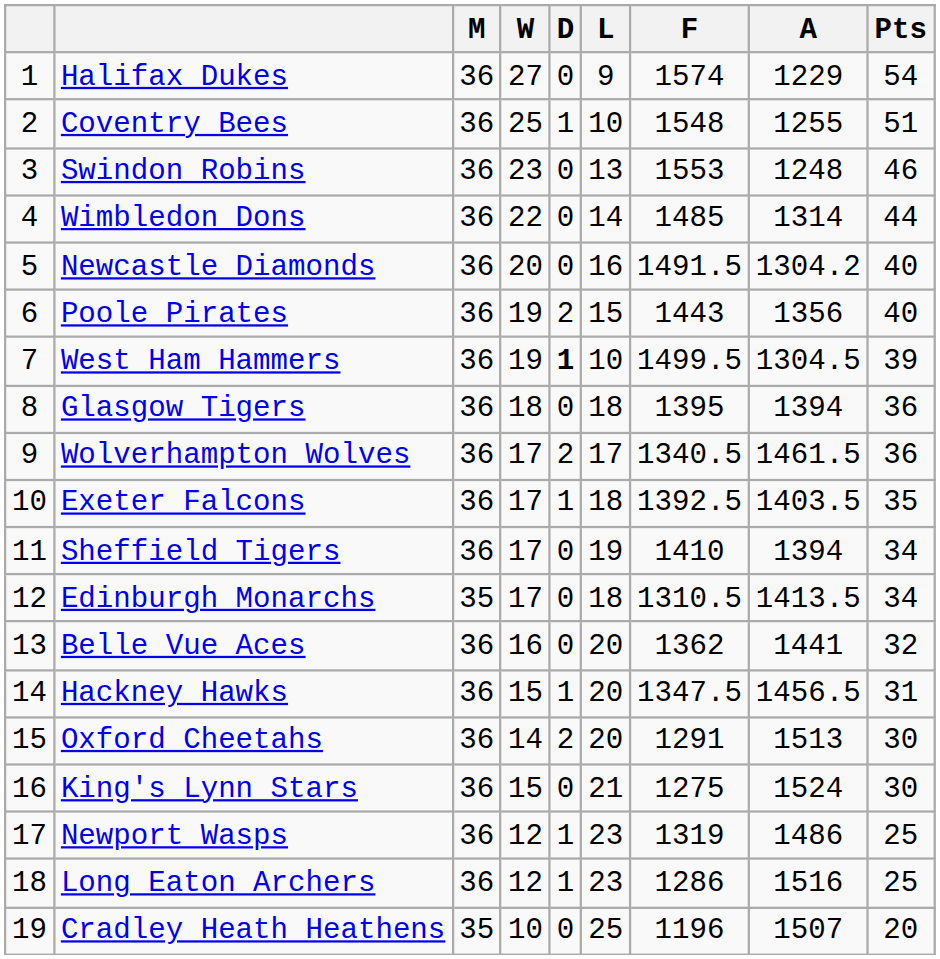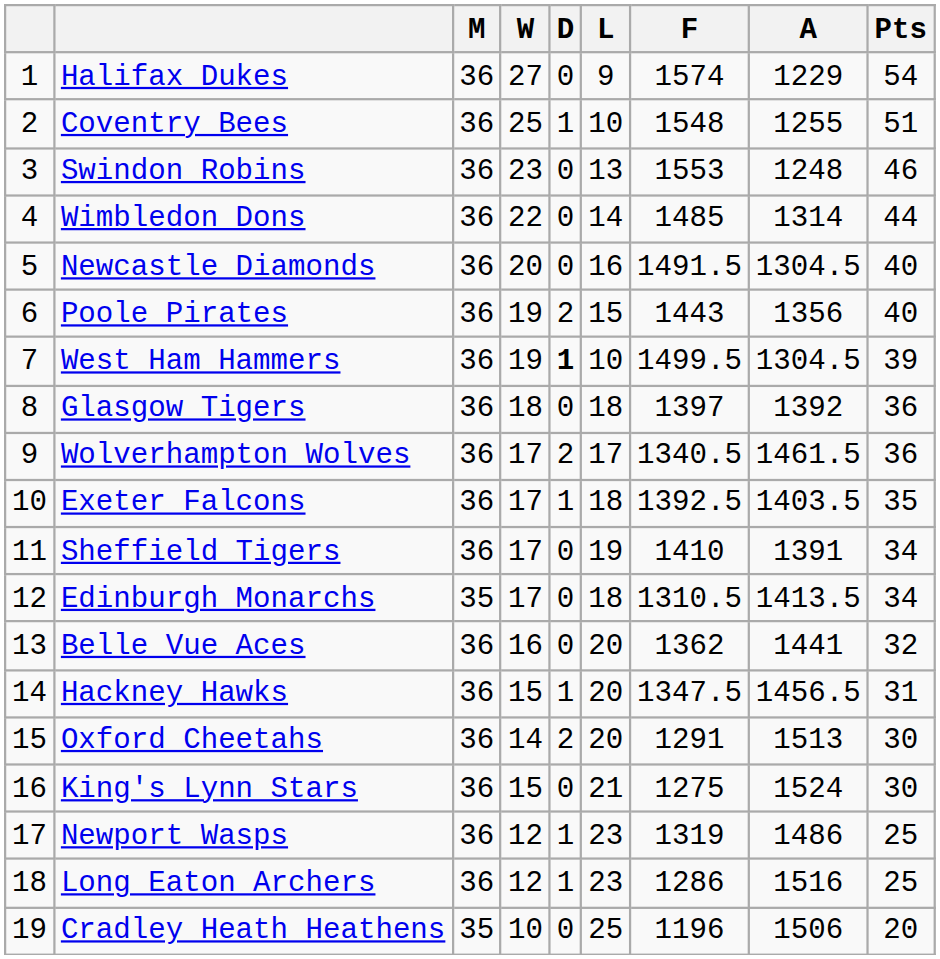Newcastle Diamonds | A: 1304.2 -> 1304.5
Glasgow Tigers | F: 1395 -> 1397
Glasgow Tigers | A: 1394 -> 1392
Sheffield Tigers | A: 1394 -> 1391
Cradley Heath Heathens | A: 1507 -> 1506
